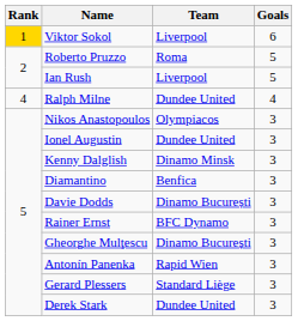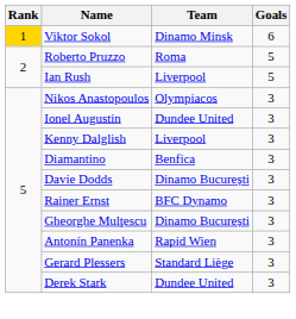Viktor Sokol | Team: Liverpool -> Dinamo Minsk
- row: 4 | Ralph Milne | Dundee United | 4
Kenny Dalglish | Team: Dinamo Minsk -> Liverpool
